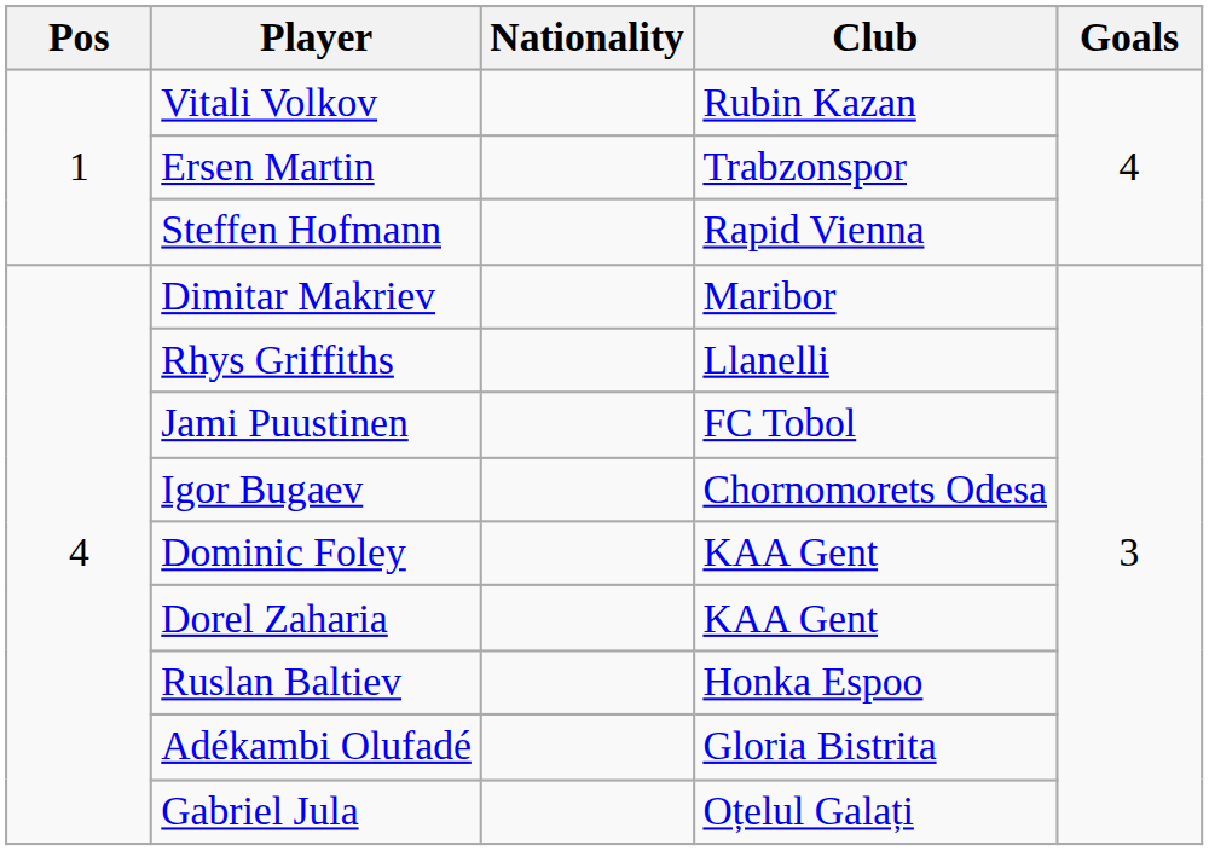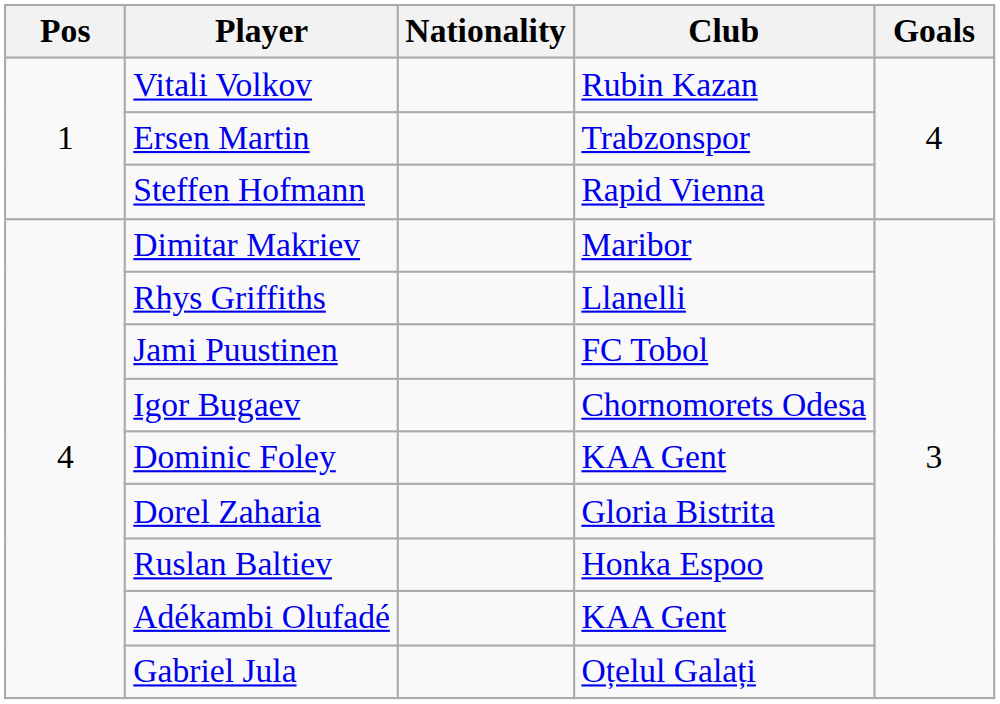Dorel Zaharia | Club: KAA Gent -> Gloria Bistrita
Adékambi Olufadé | Club: Gloria Bistrita -> KAA Gent
